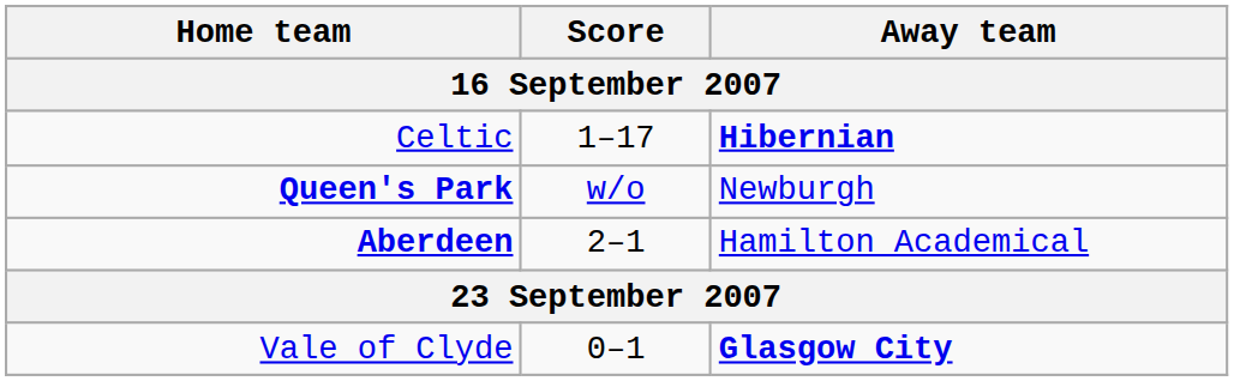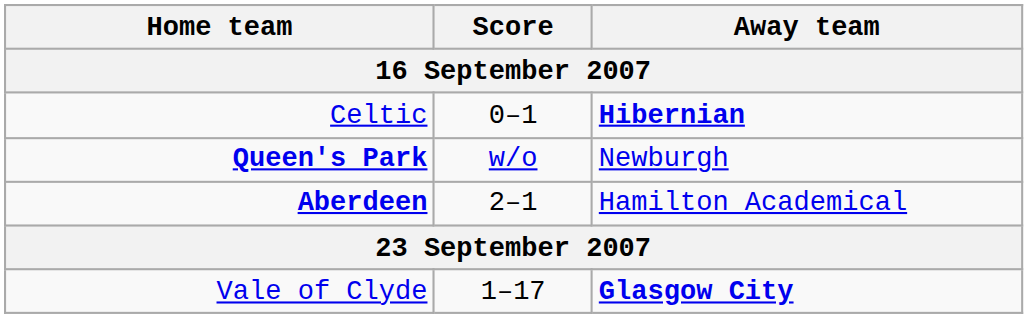Celtic | Score: 1–17 -> 0–1
Vale of Clyde | Score: 0–1 -> 1–17
